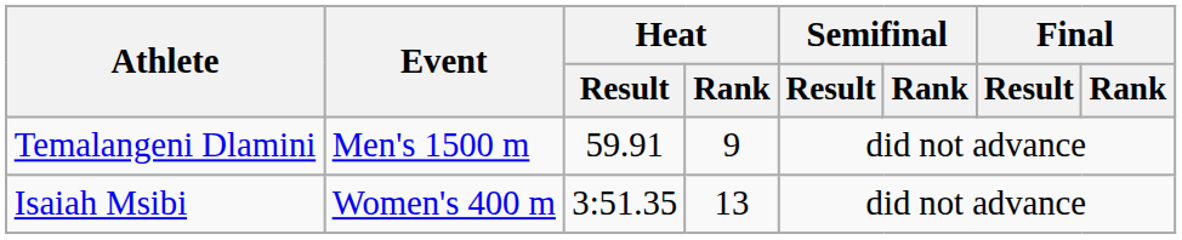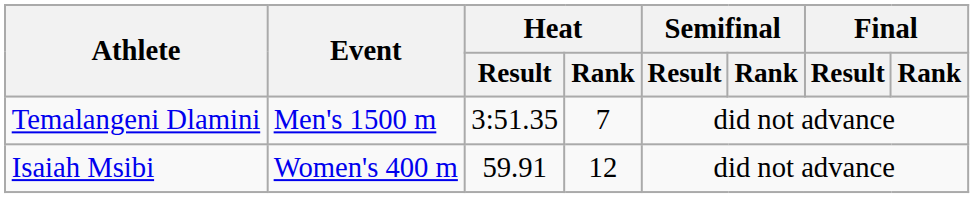Temalangeni Dlamini | Heat / Result: 59.91 -> 3:51.35
Temalangeni Dlamini | Heat / Rank: 9 -> 7
Isaiah Msibi | Heat / Result: 3:51.35 -> 59.91
Isaiah Msibi | Heat / Rank: 13 -> 12
